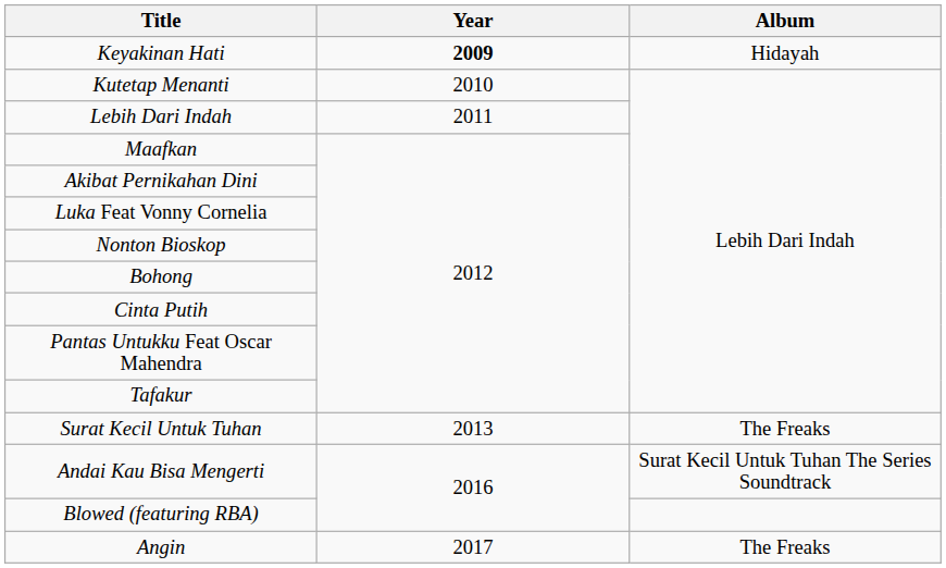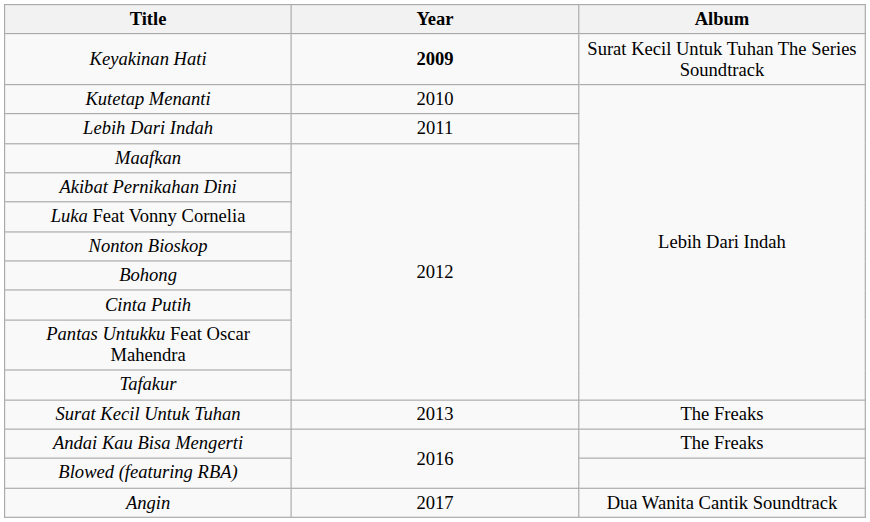Keyakinan Hati | Album: Hidayah -> Surat Kecil Untuk Tuhan The Series Soundtrack
Andai Kau Bisa Mengerti | Album: Surat Kecil Untuk Tuhan The Series Soundtrack -> The Freaks
Angin | Album: The Freaks -> Dua Wanita Cantik Soundtrack
